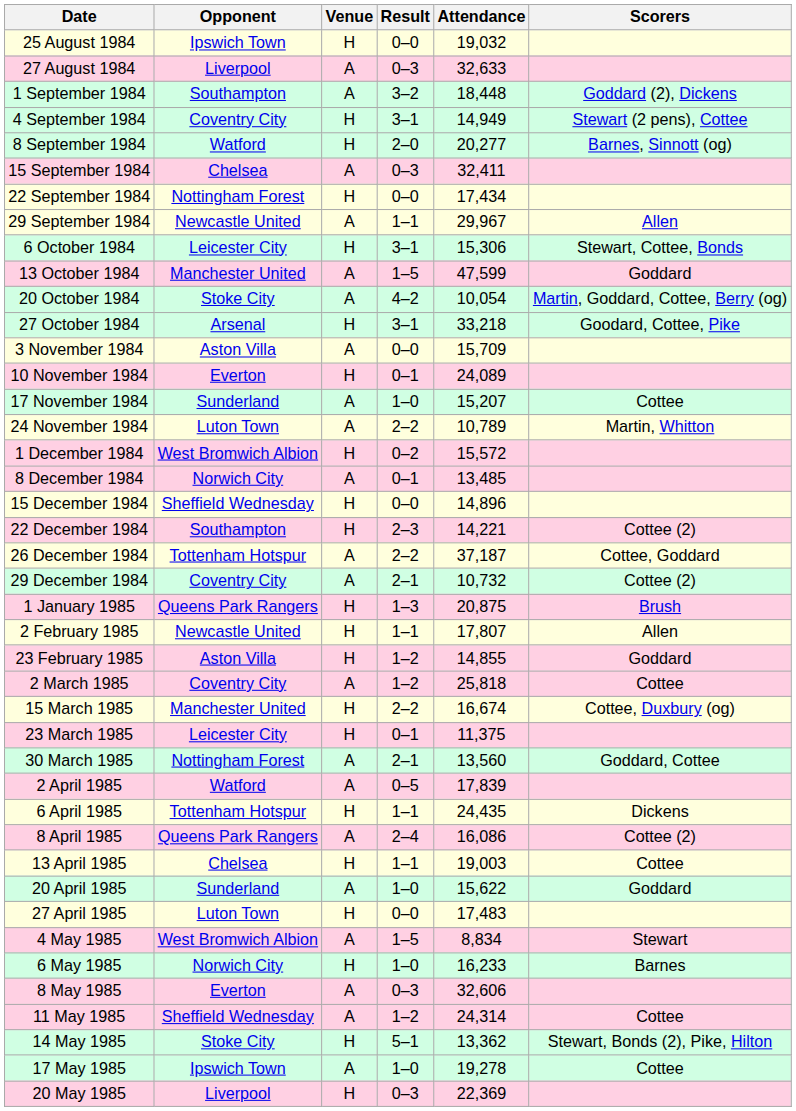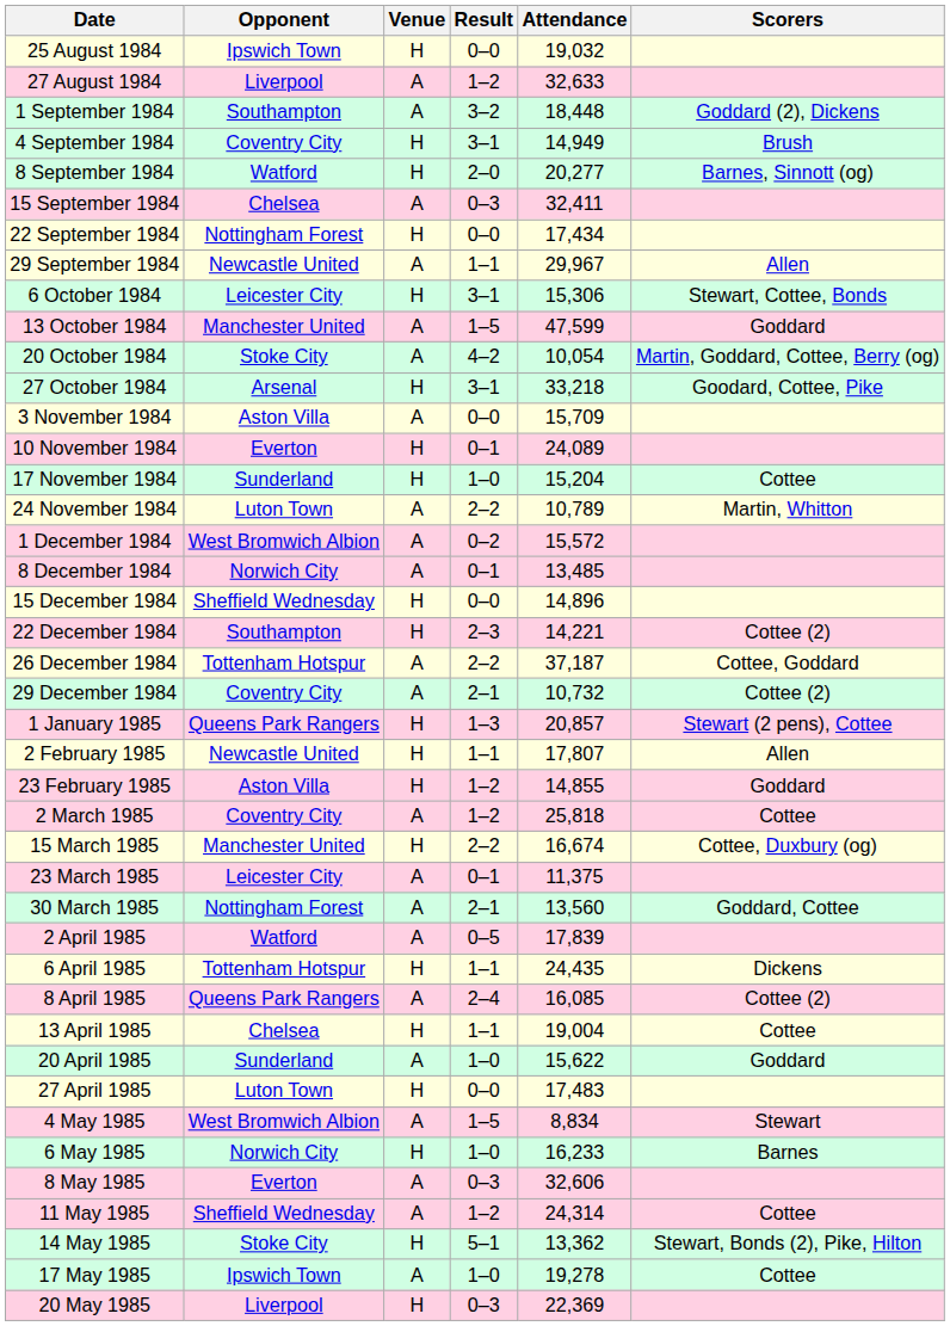27 August 1984 | Result: 0–3 -> 1–2
4 September 1984 | Scorers: Stewart (2 pens), Cottee -> Brush
17 November 1984 | Venue: A -> H
17 November 1984 | Attendance: 15,207 -> 15,204
1 December 1984 | Venue: H -> A
1 January 1985 | Attendance: 20,875 -> 20,857
1 January 1985 | Scorers: Brush -> Stewart (2 pens), Cottee
23 March 1985 | Venue: H -> A
8 April 1985 | Attendance: 16,086 -> 16,085
13 April 1985 | Attendance: 19,003 -> 19,004
